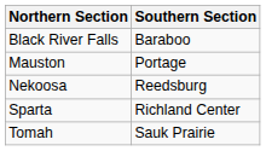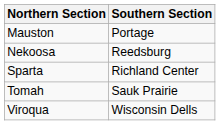- row: Black River Falls | Baraboo
+ row: Viroqua | Wisconsin Dells
